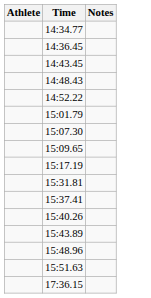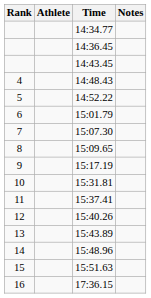+ column: Rank | 4 | 5 | 6 | 7 | 8 | 9 | 10 | 11 | 12 | 13 | 14 | 15 | 16
